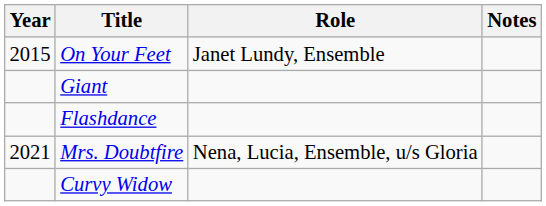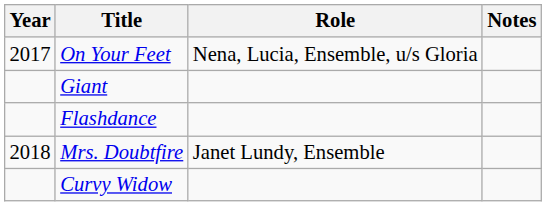On Your Feet | Year: 2015 -> 2017
On Your Feet | Role: Janet Lundy, Ensemble -> Nena, Lucia, Ensemble, u/s Gloria
Mrs. Doubtfire | Year: 2021 -> 2018
Mrs. Doubtfire | Role: Nena, Lucia, Ensemble, u/s Gloria -> Janet Lundy, Ensemble
